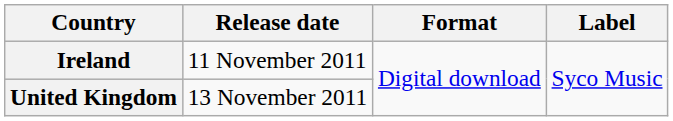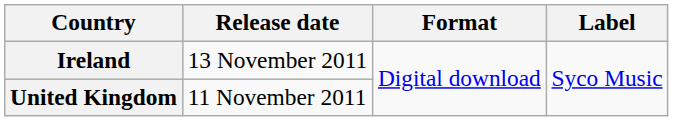Ireland | Release date: 11 November 2011 -> 13 November 2011
United Kingdom | Release date: 13 November 2011 -> 11 November 2011
